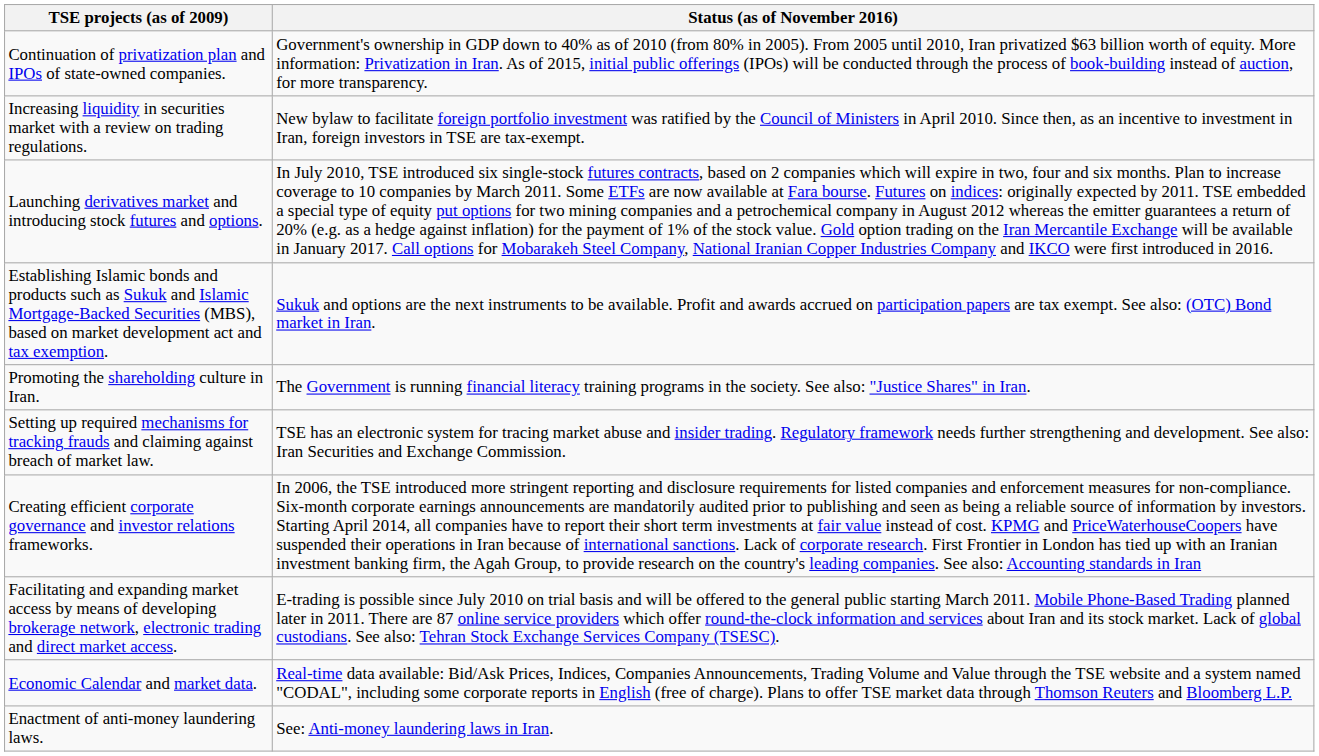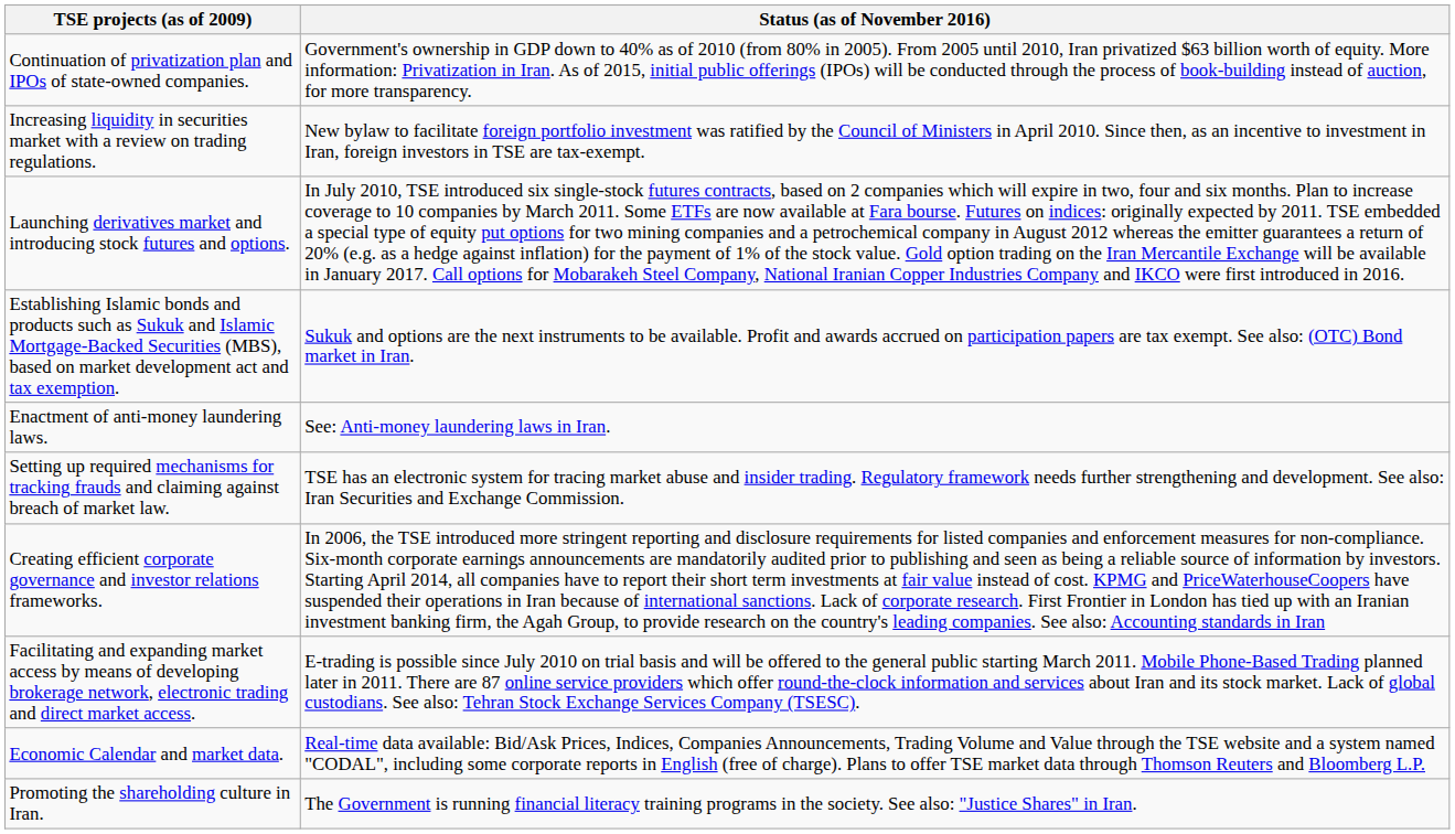rows swapped: Enactment of anti-money laundering laws. <-> Promoting the shareholding culture in Iran.
